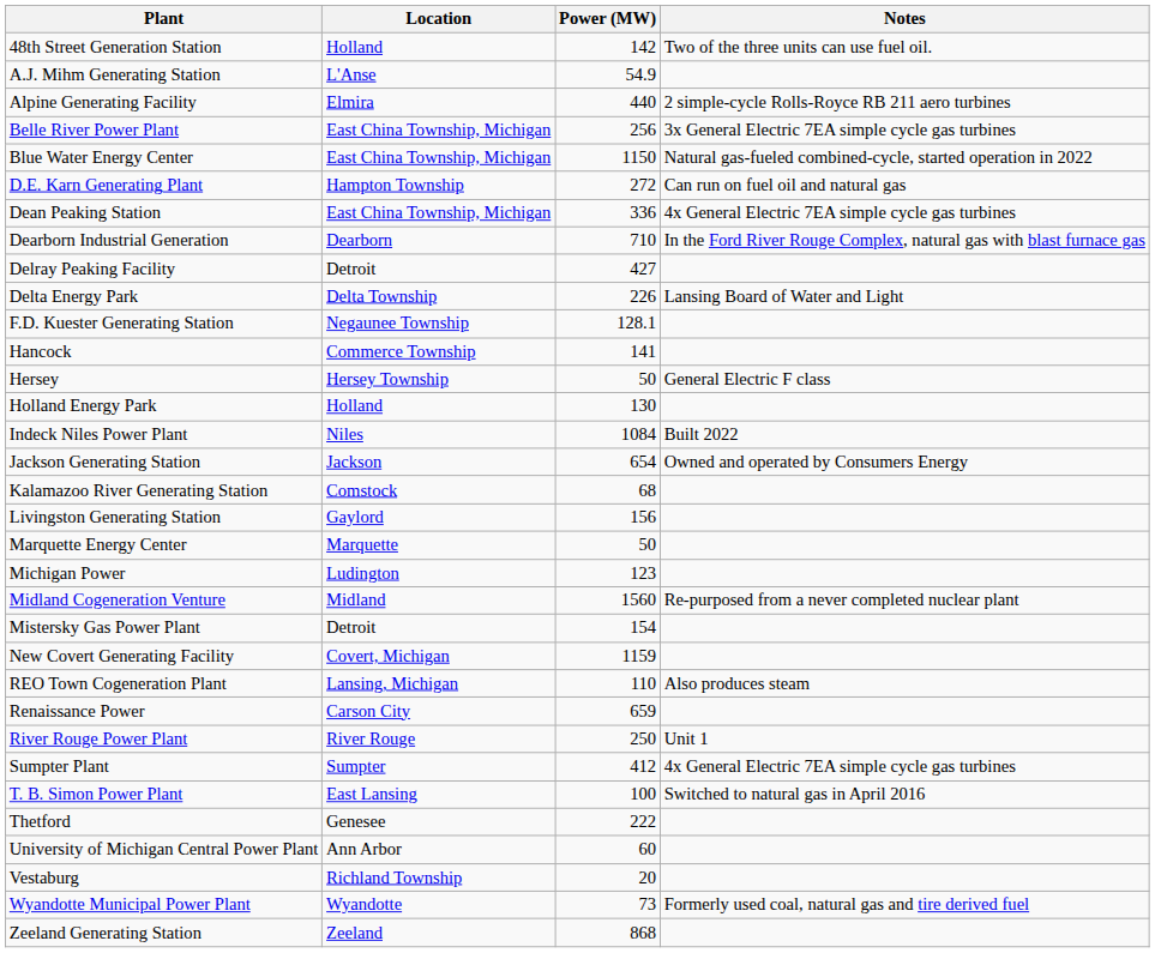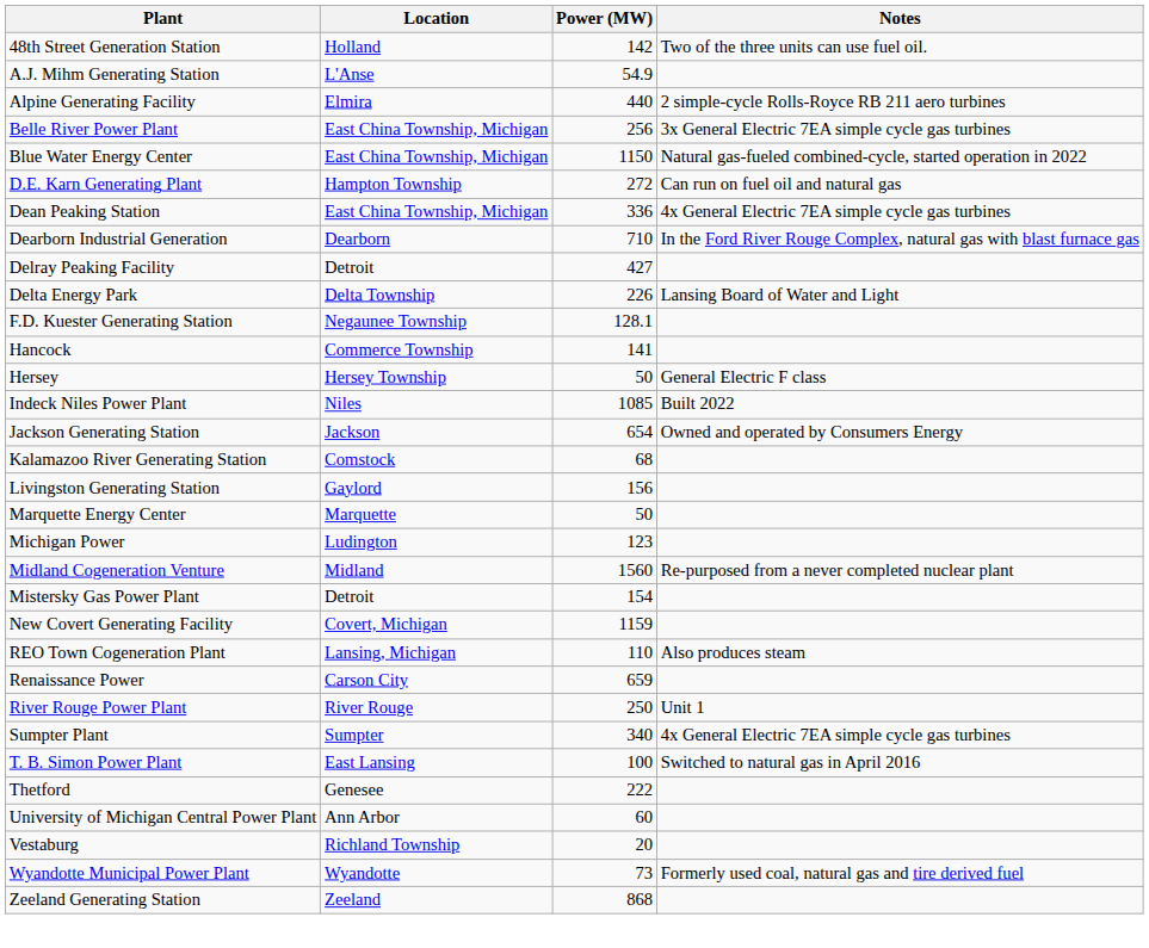- row: Holland Energy Park | Holland | 130
Indeck Niles Power Plant | Power (MW): 1084 -> 1085
Sumpter Plant | Power (MW): 412 -> 340
